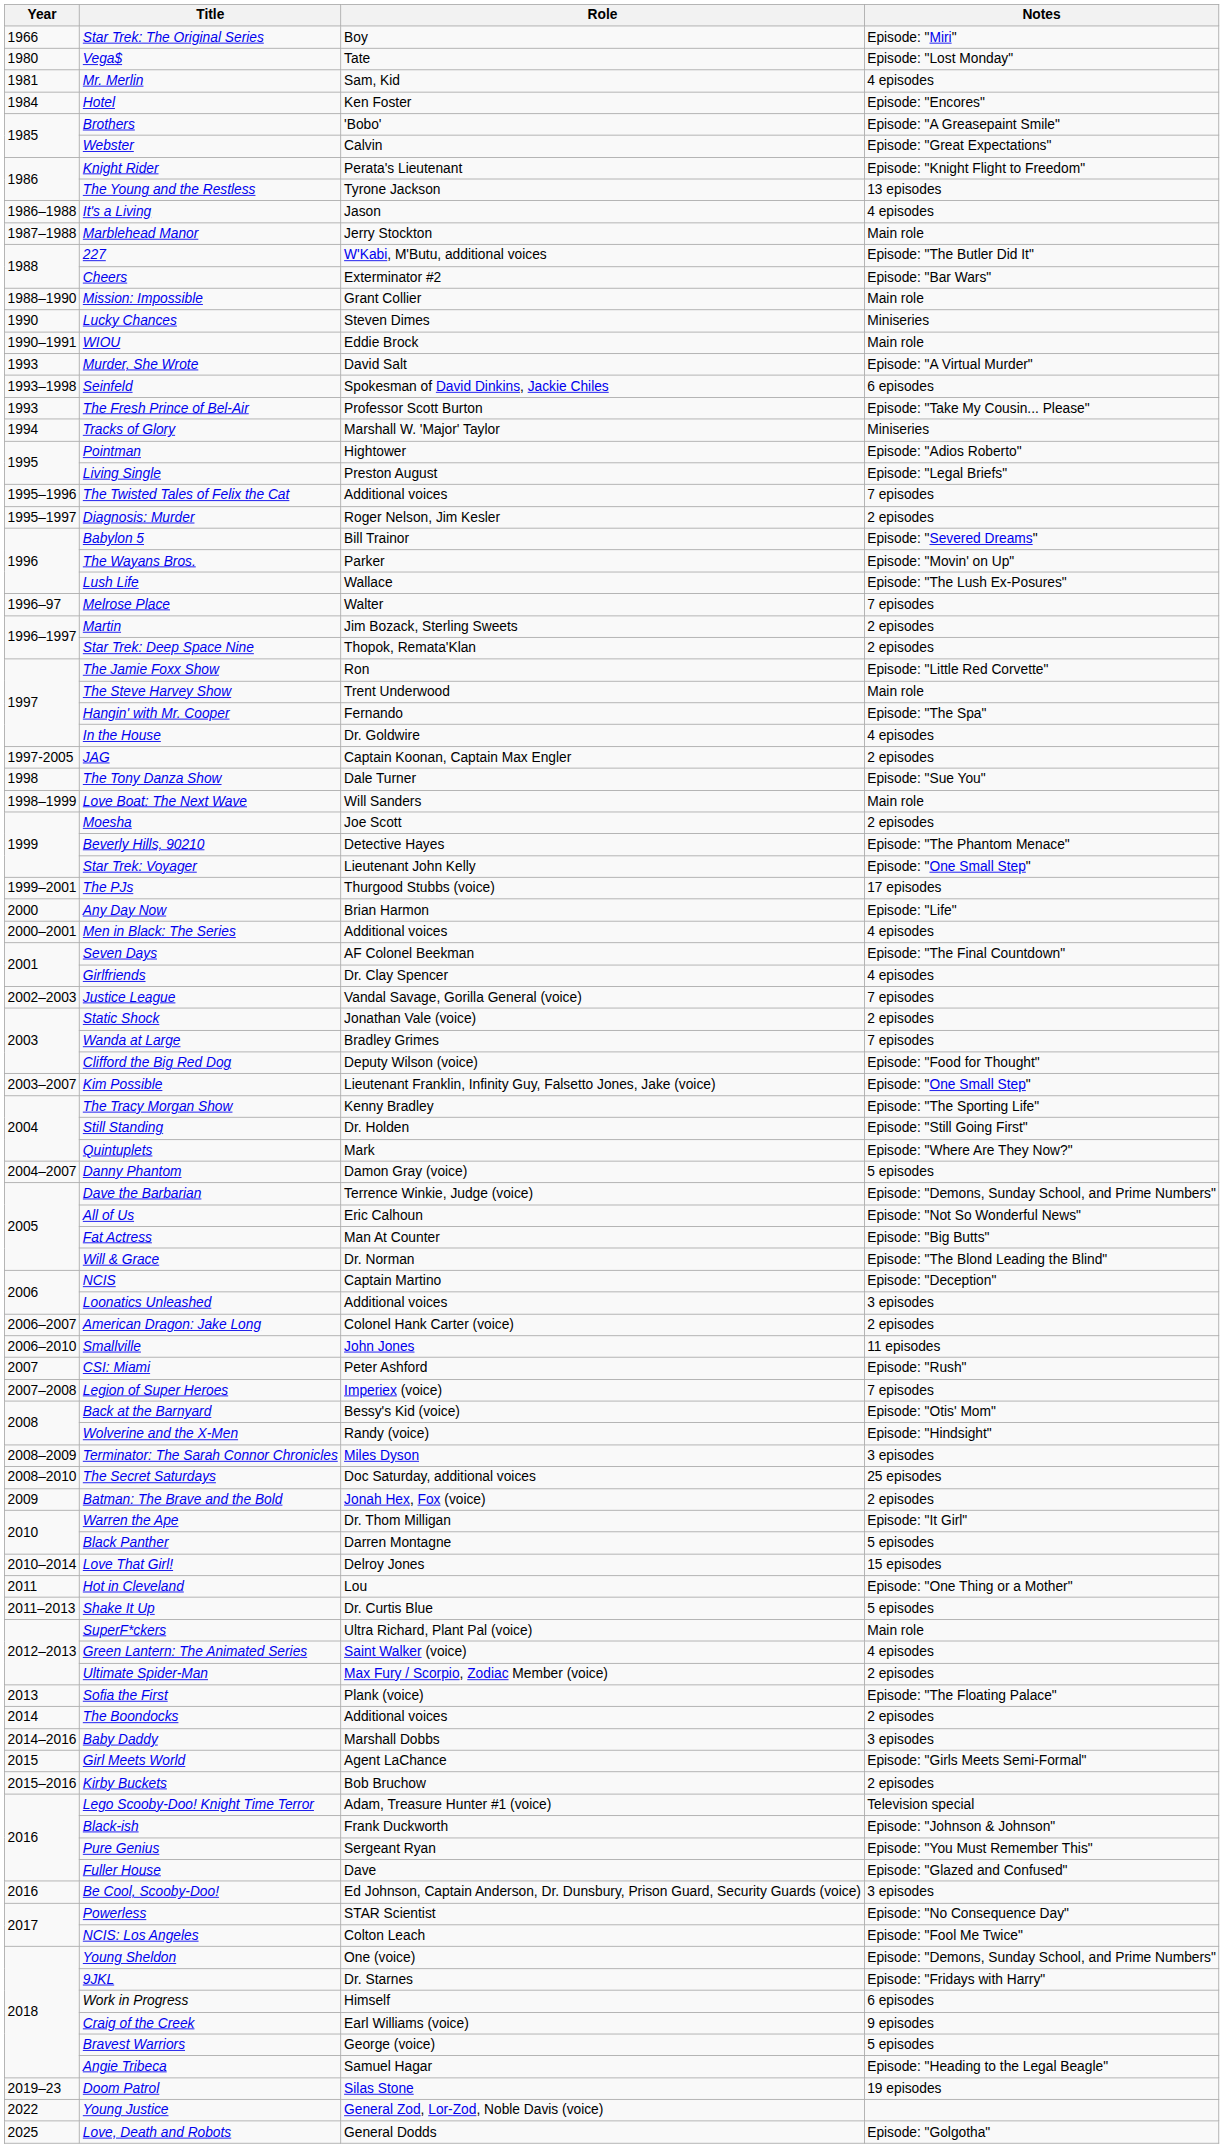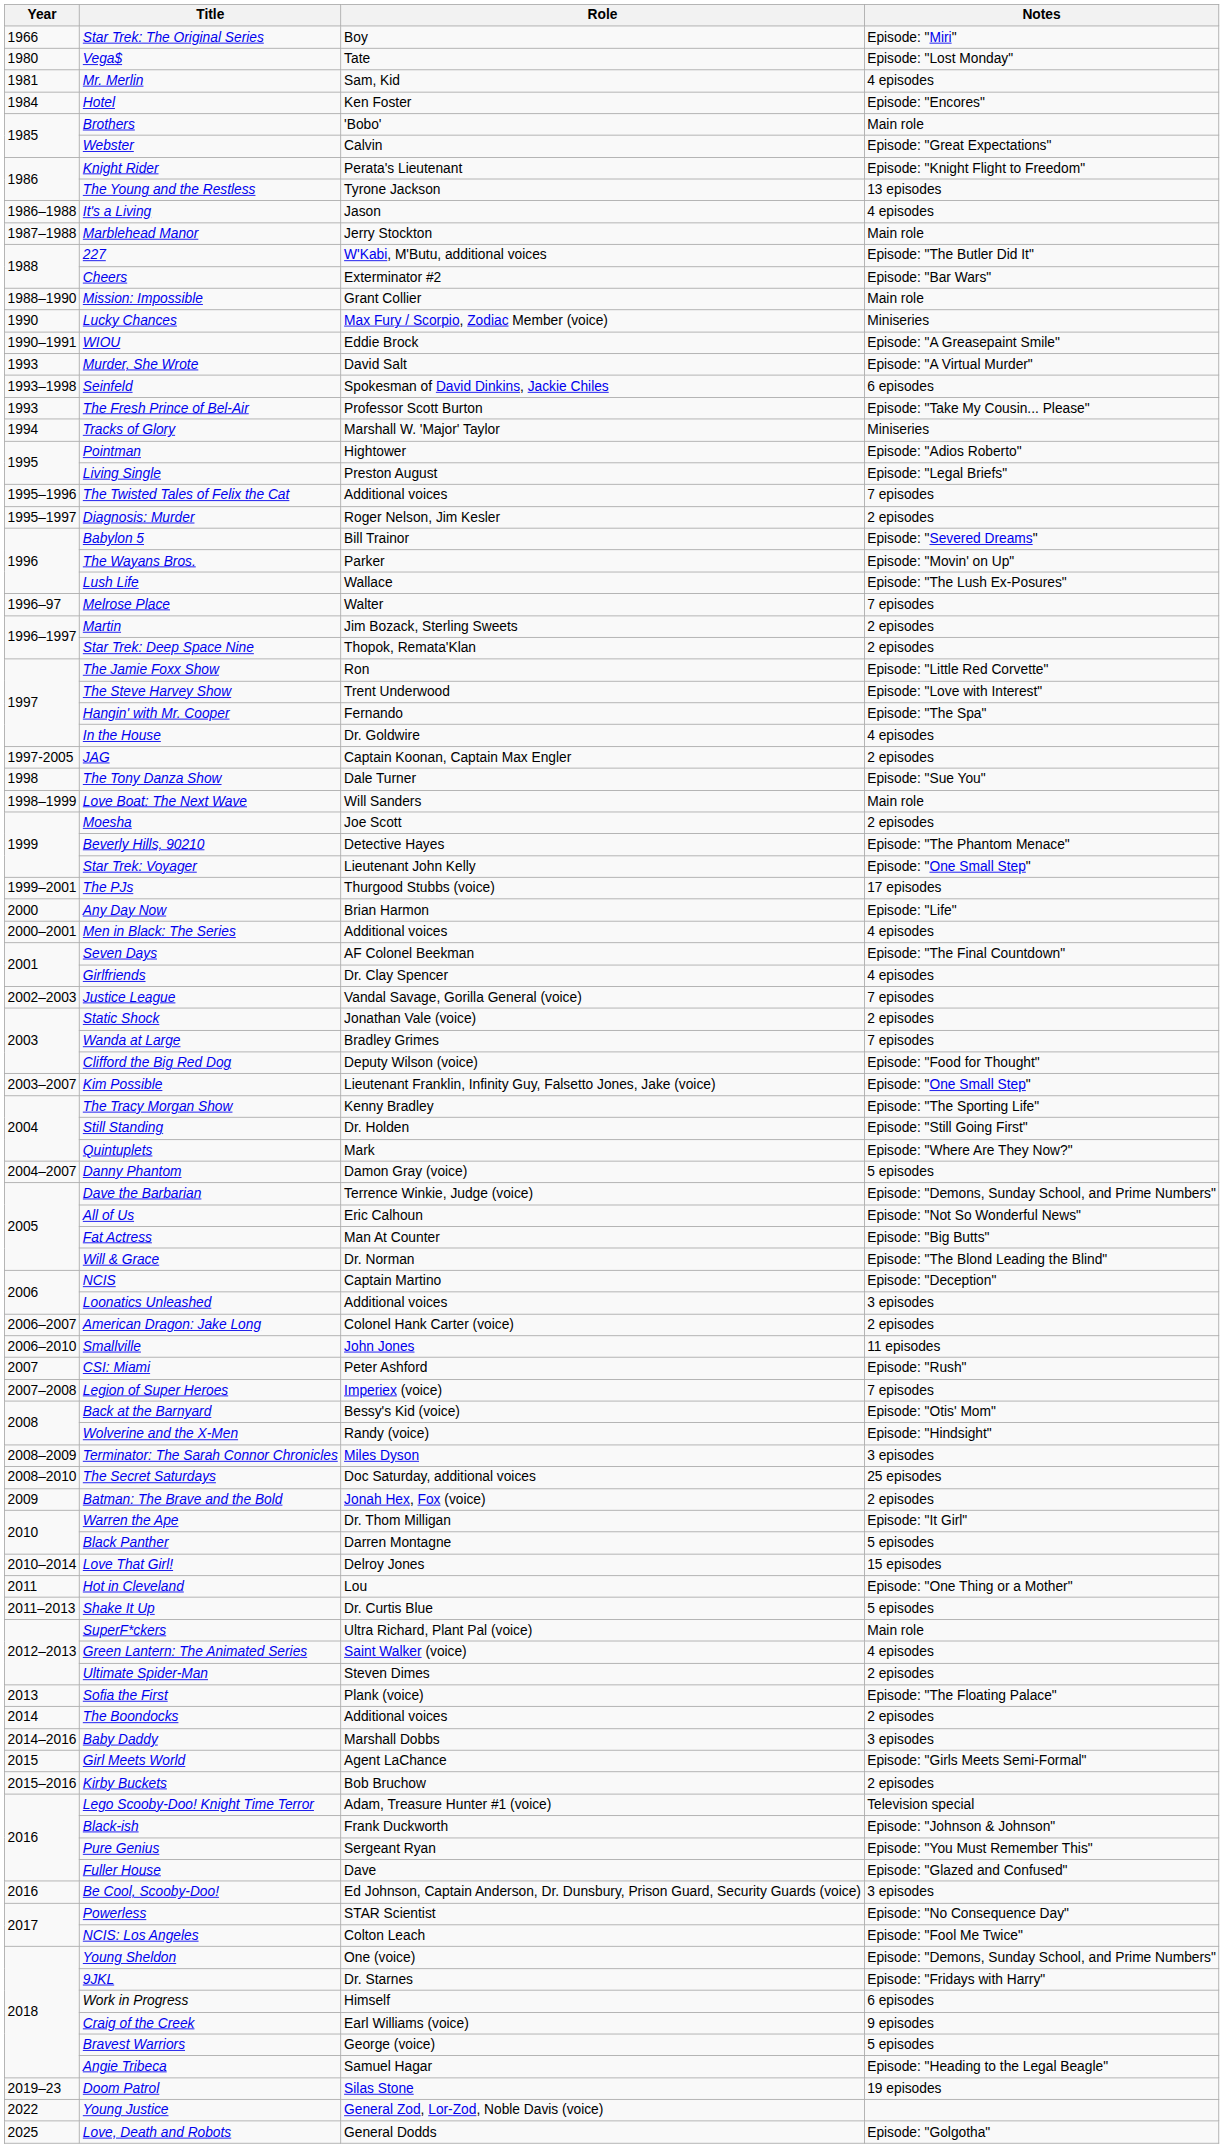Brothers | Notes: Episode: "A Greasepaint Smile" -> Main role
Lucky Chances | Role: Steven Dimes -> Max Fury / Scorpio, Zodiac Member (voice)
WIOU | Notes: Main role -> Episode: "A Greasepaint Smile"
The Steve Harvey Show | Notes: Main role -> Episode: "Love with Interest"
Ultimate Spider-Man | Role: Max Fury / Scorpio, Zodiac Member (voice) -> Steven Dimes
